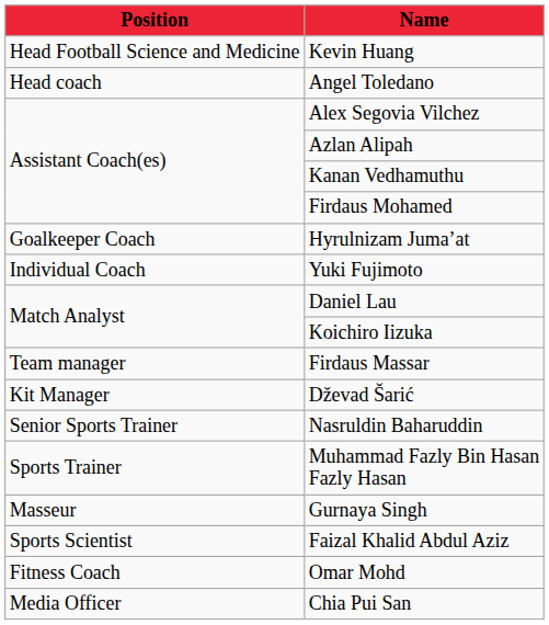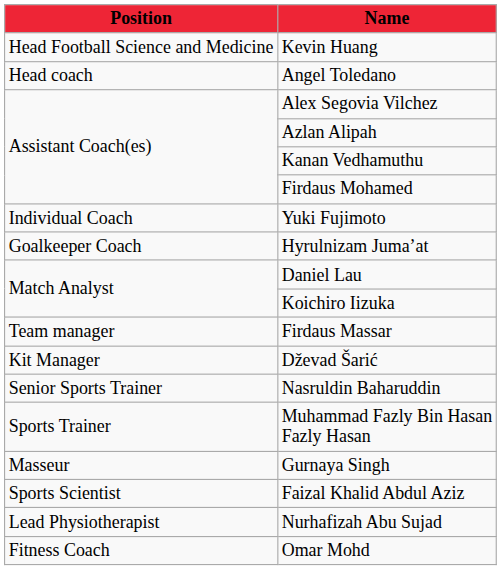rows swapped: Hyrulnizam Juma’at <-> Yuki Fujimoto
+ row: Lead Physiotherapist | Nurhafizah Abu Sujad
- row: Media Officer | Chia Pui San
